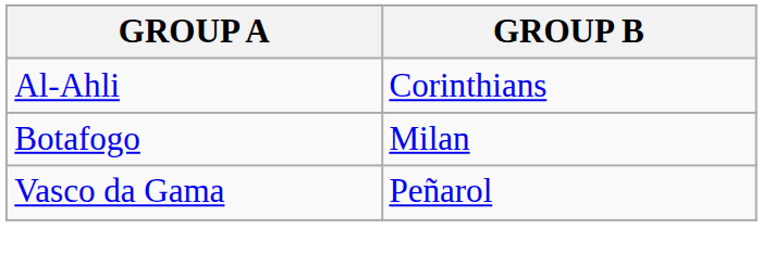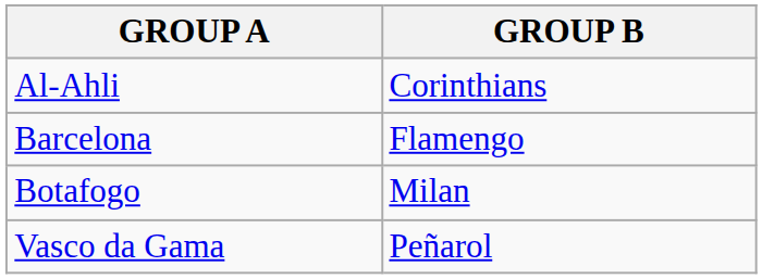+ row: Barcelona | Flamengo
